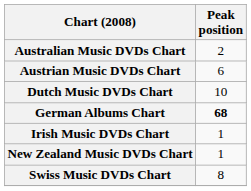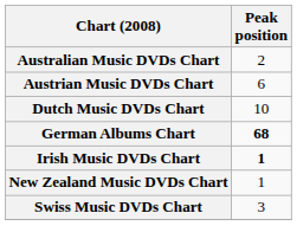Irish Music DVDs Chart | Peak position: normal -> bold
Swiss Music DVDs Chart | Peak position: 8 -> 3
